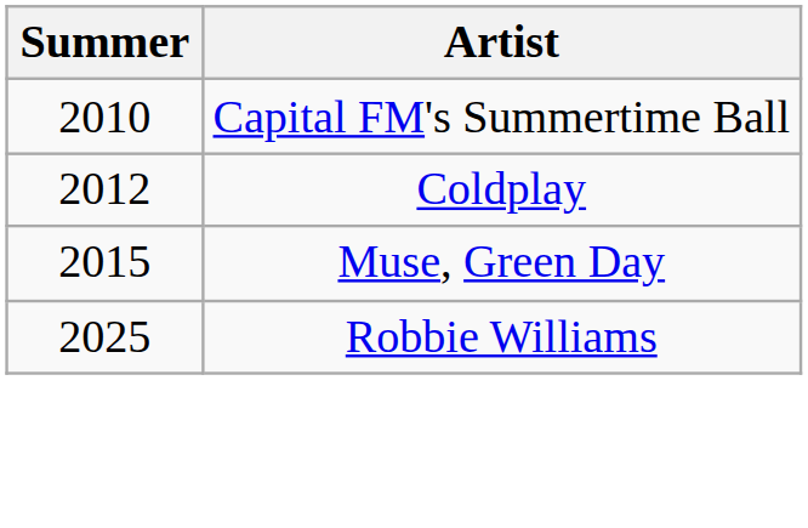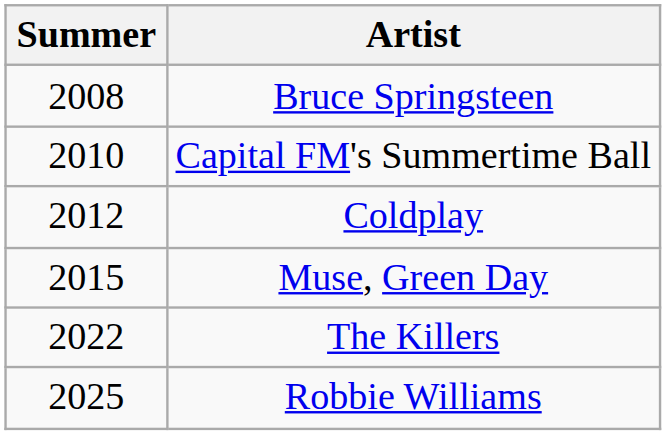+ row: 2008 | Bruce Springsteen
+ row: 2022 | The Killers
